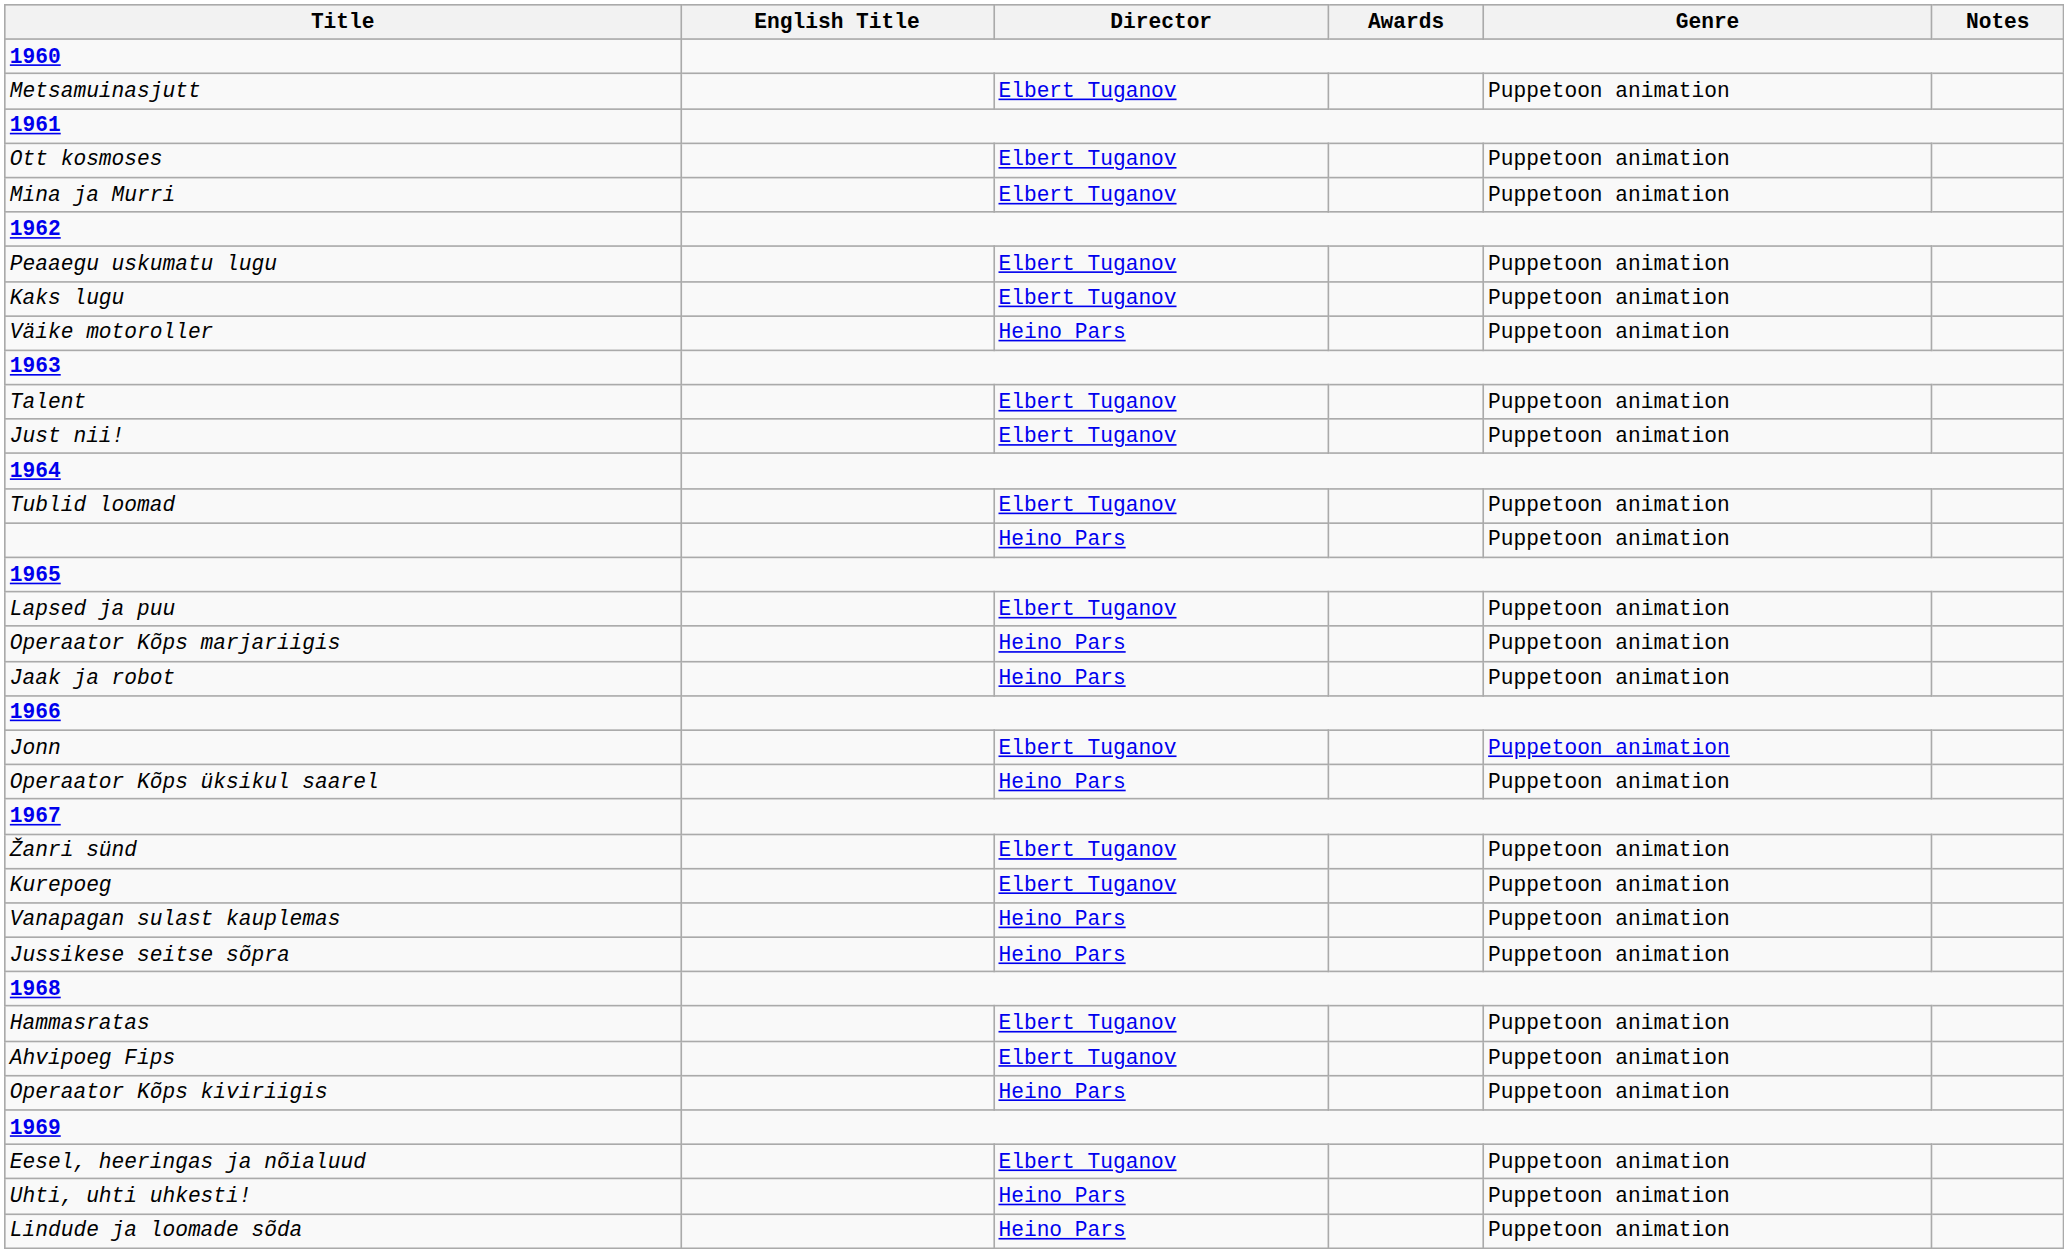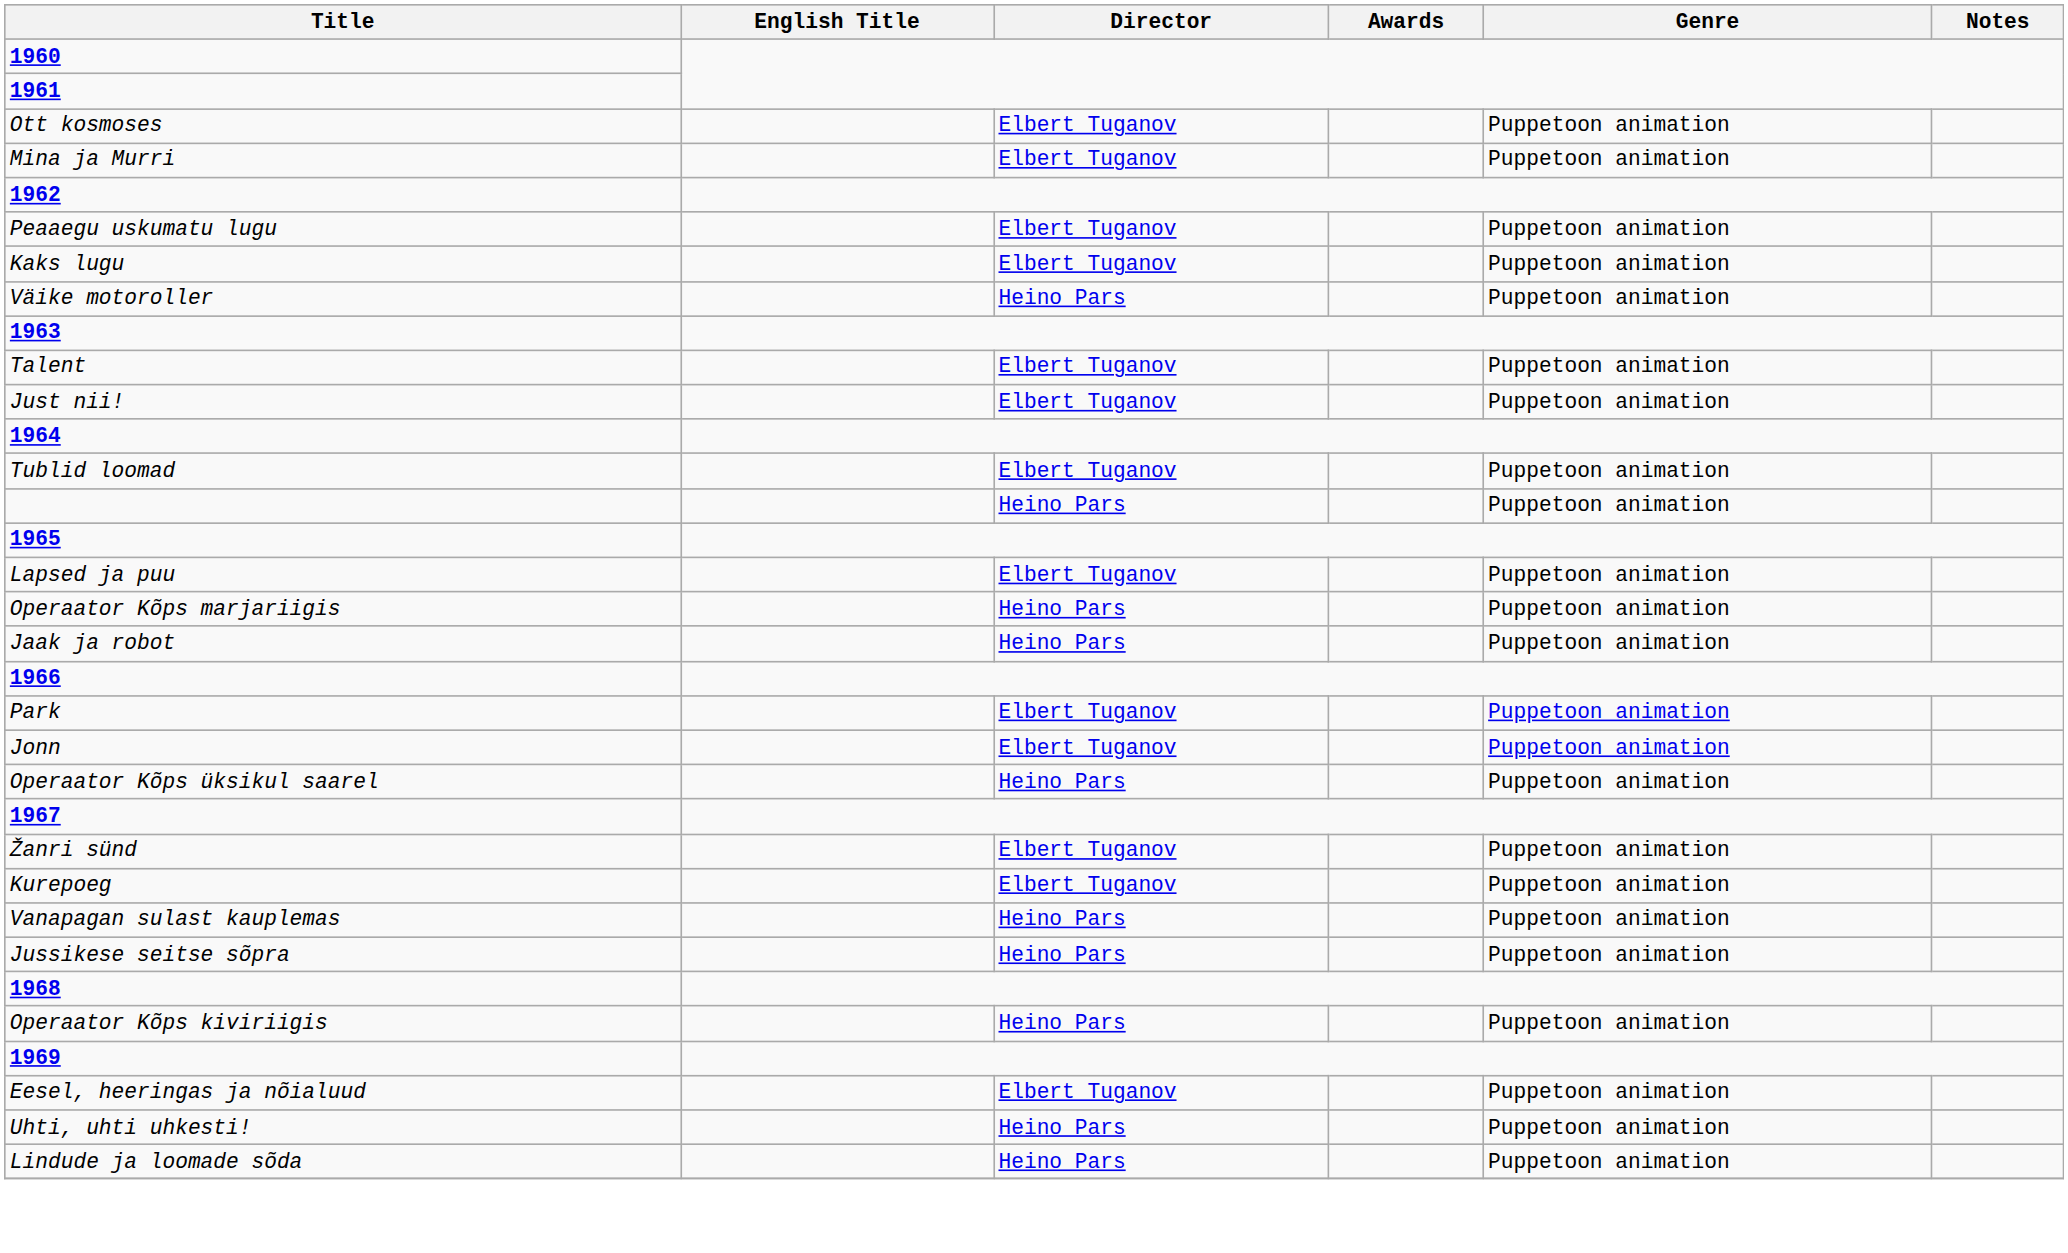- row: Metsamuinasjutt | Elbert Tuganov | Puppetoon animation
+ row: Park | Elbert Tuganov | Puppetoon animation
- row: Hammasratas | Elbert Tuganov | Puppetoon animation
- row: Ahvipoeg Fips | Elbert Tuganov | Puppetoon animation
